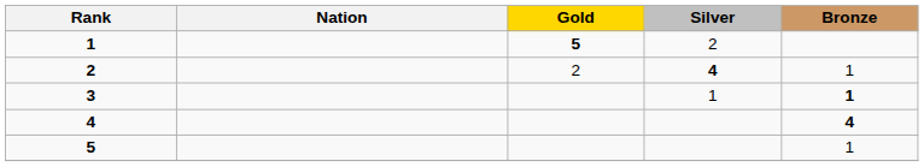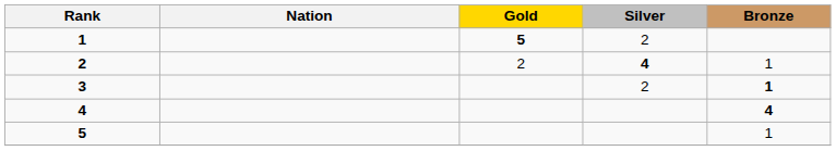3 | Silver: 1 -> 2
